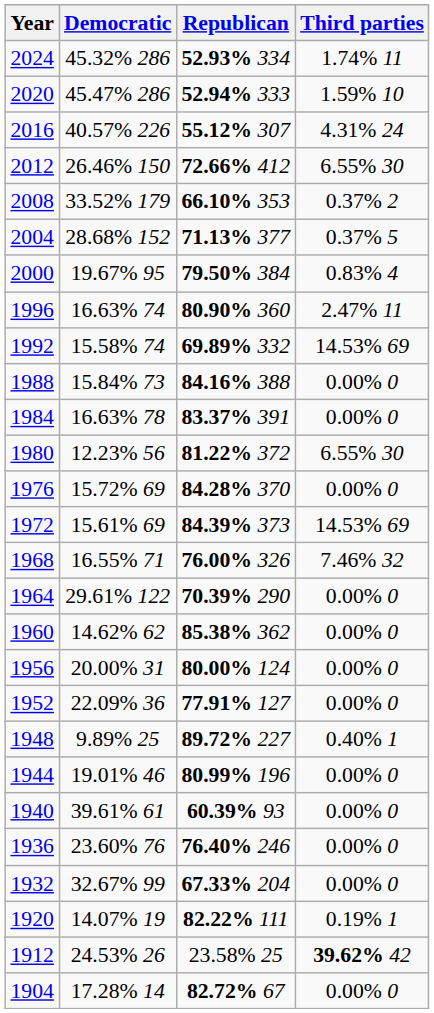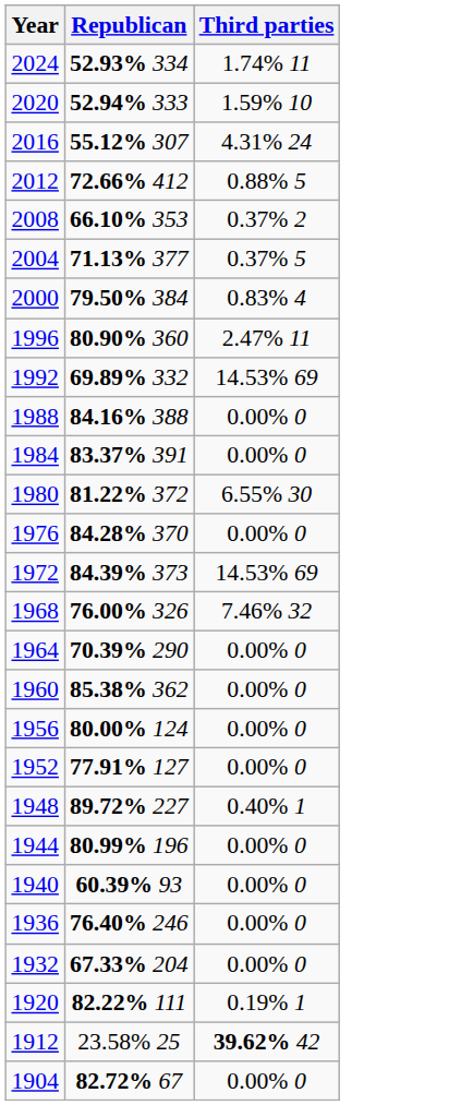- column: Democratic | 45.32% 286 | 45.47% 286 | 40.57% 226 | 26.46% 150 | 33.52% 179 | 28.68% 152 | 19.67% 95 | 16.63% 74 | 15.58% 74 | 15.84% 73 | 16.63% 78 | 12.23% 56 | 15.72% 69 | 15.61% 69 | 16.55% 71 | 29.61% 122 | 14.62% 62 | 20.00% 31 | 22.09% 36 | 9.89% 25 | 19.01% 46 | 39.61% 61 | 23.60% 76 | 32.67% 99 | 14.07% 19 | 24.53% 26 | 17.28% 14
2012 | Third parties: 6.55% 30 -> 0.88% 5
